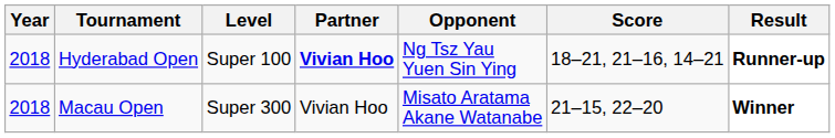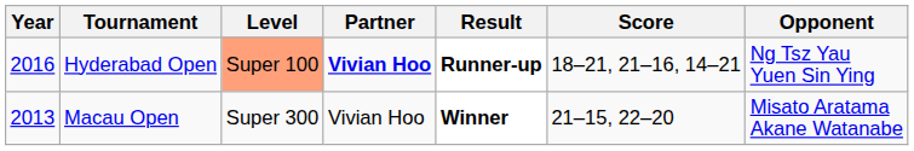columns swapped: Opponent <-> Result
Hyderabad Open | Year: 2018 -> 2016
Hyderabad Open | Level: no background -> lightsalmon background
Macau Open | Year: 2018 -> 2013
